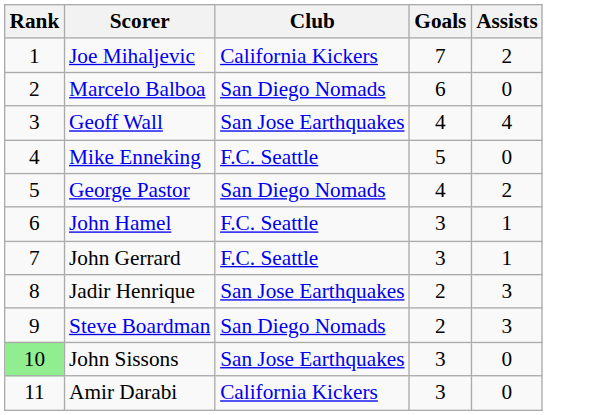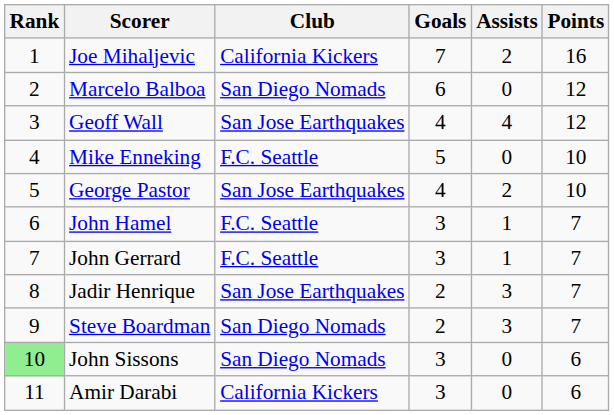+ column: Points | 16 | 12 | 12 | 10 | 10 | 7 | 7 | 7 | 7 | 6 | 6
George Pastor | Club: San Diego Nomads -> San Jose Earthquakes
John Sissons | Club: San Jose Earthquakes -> San Diego Nomads
